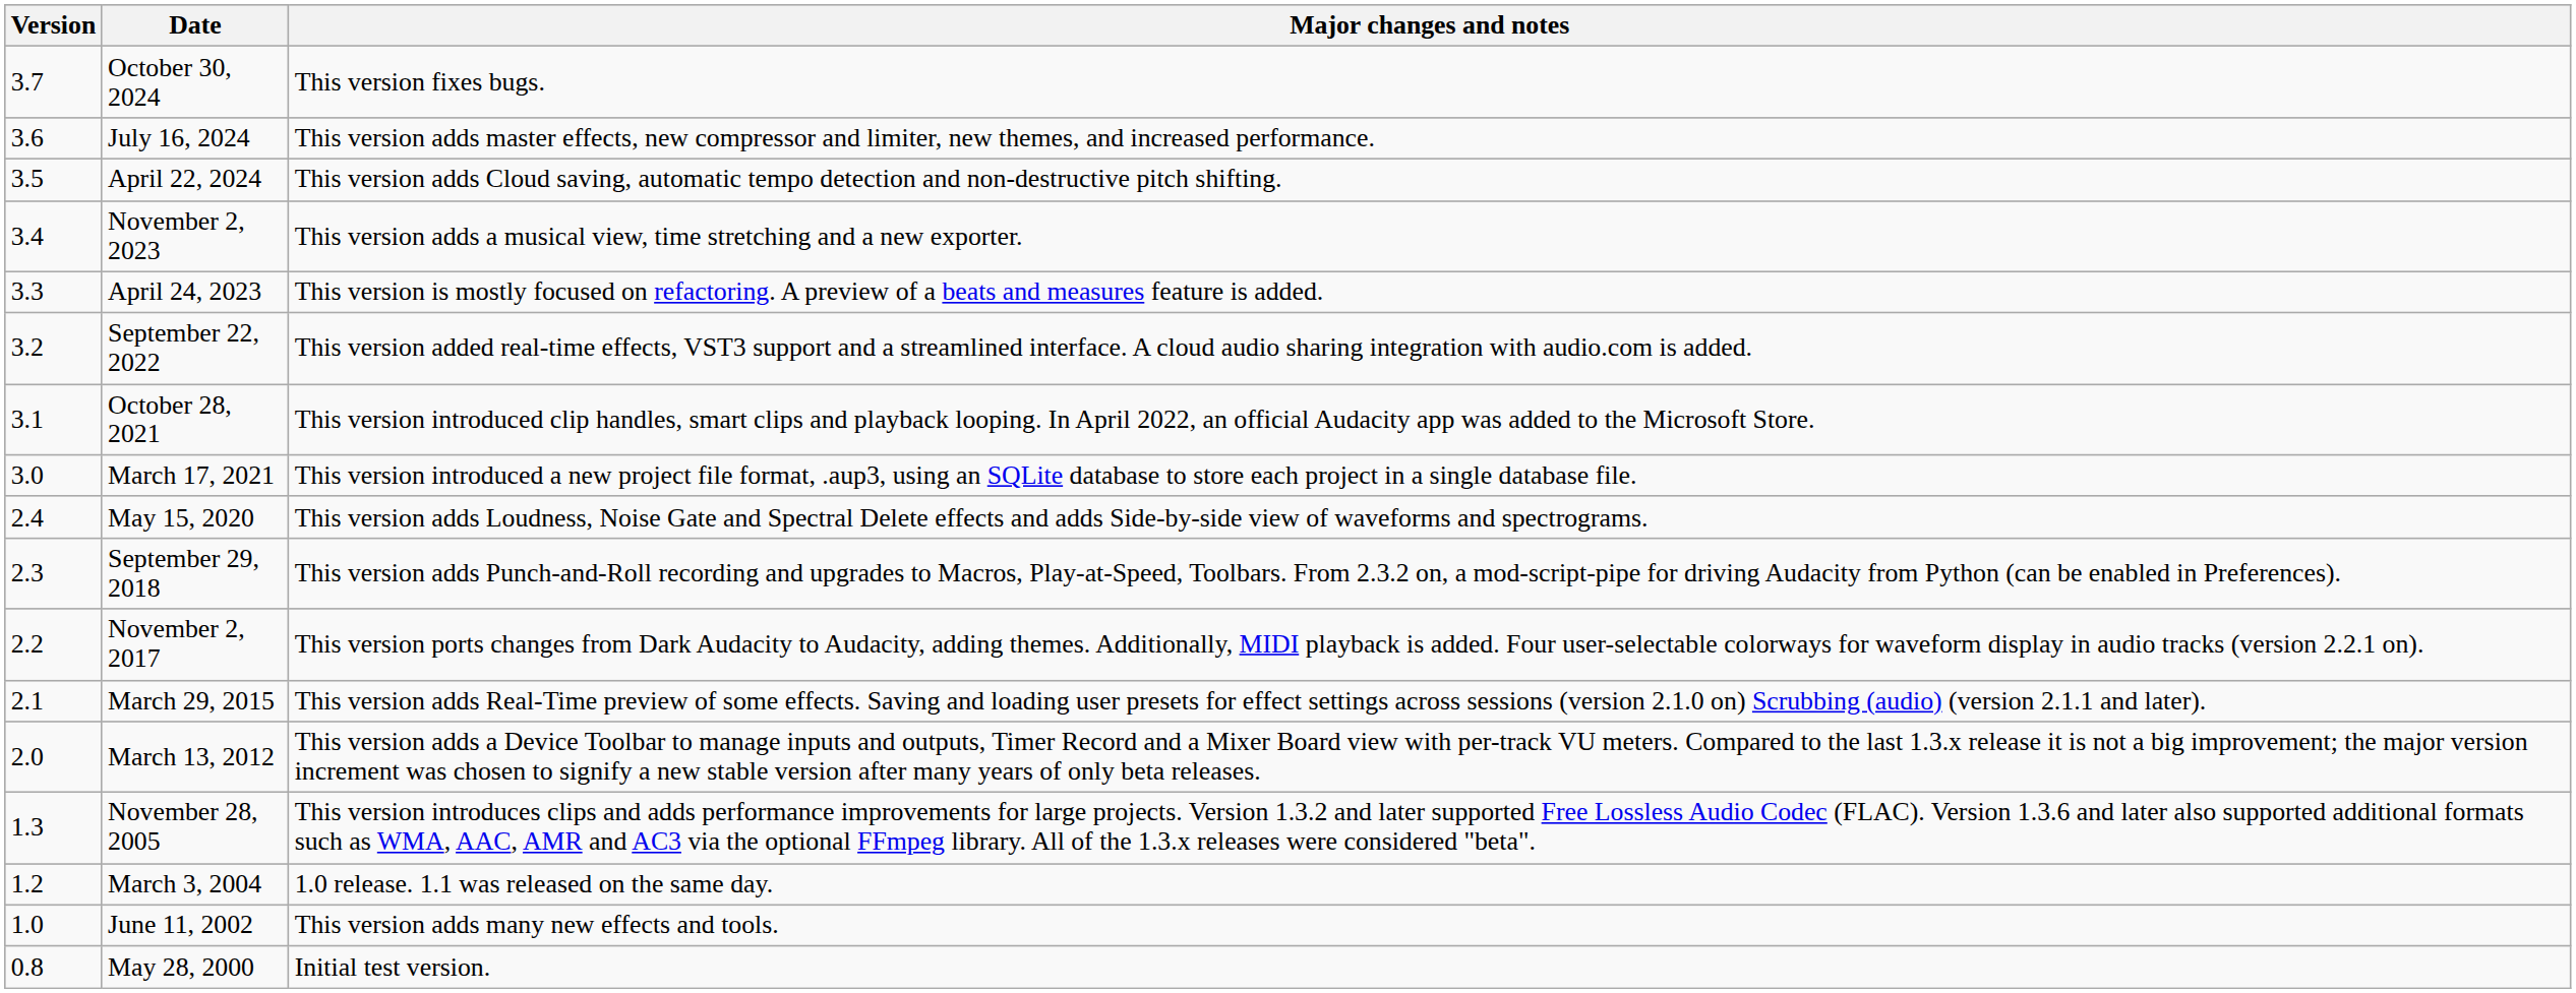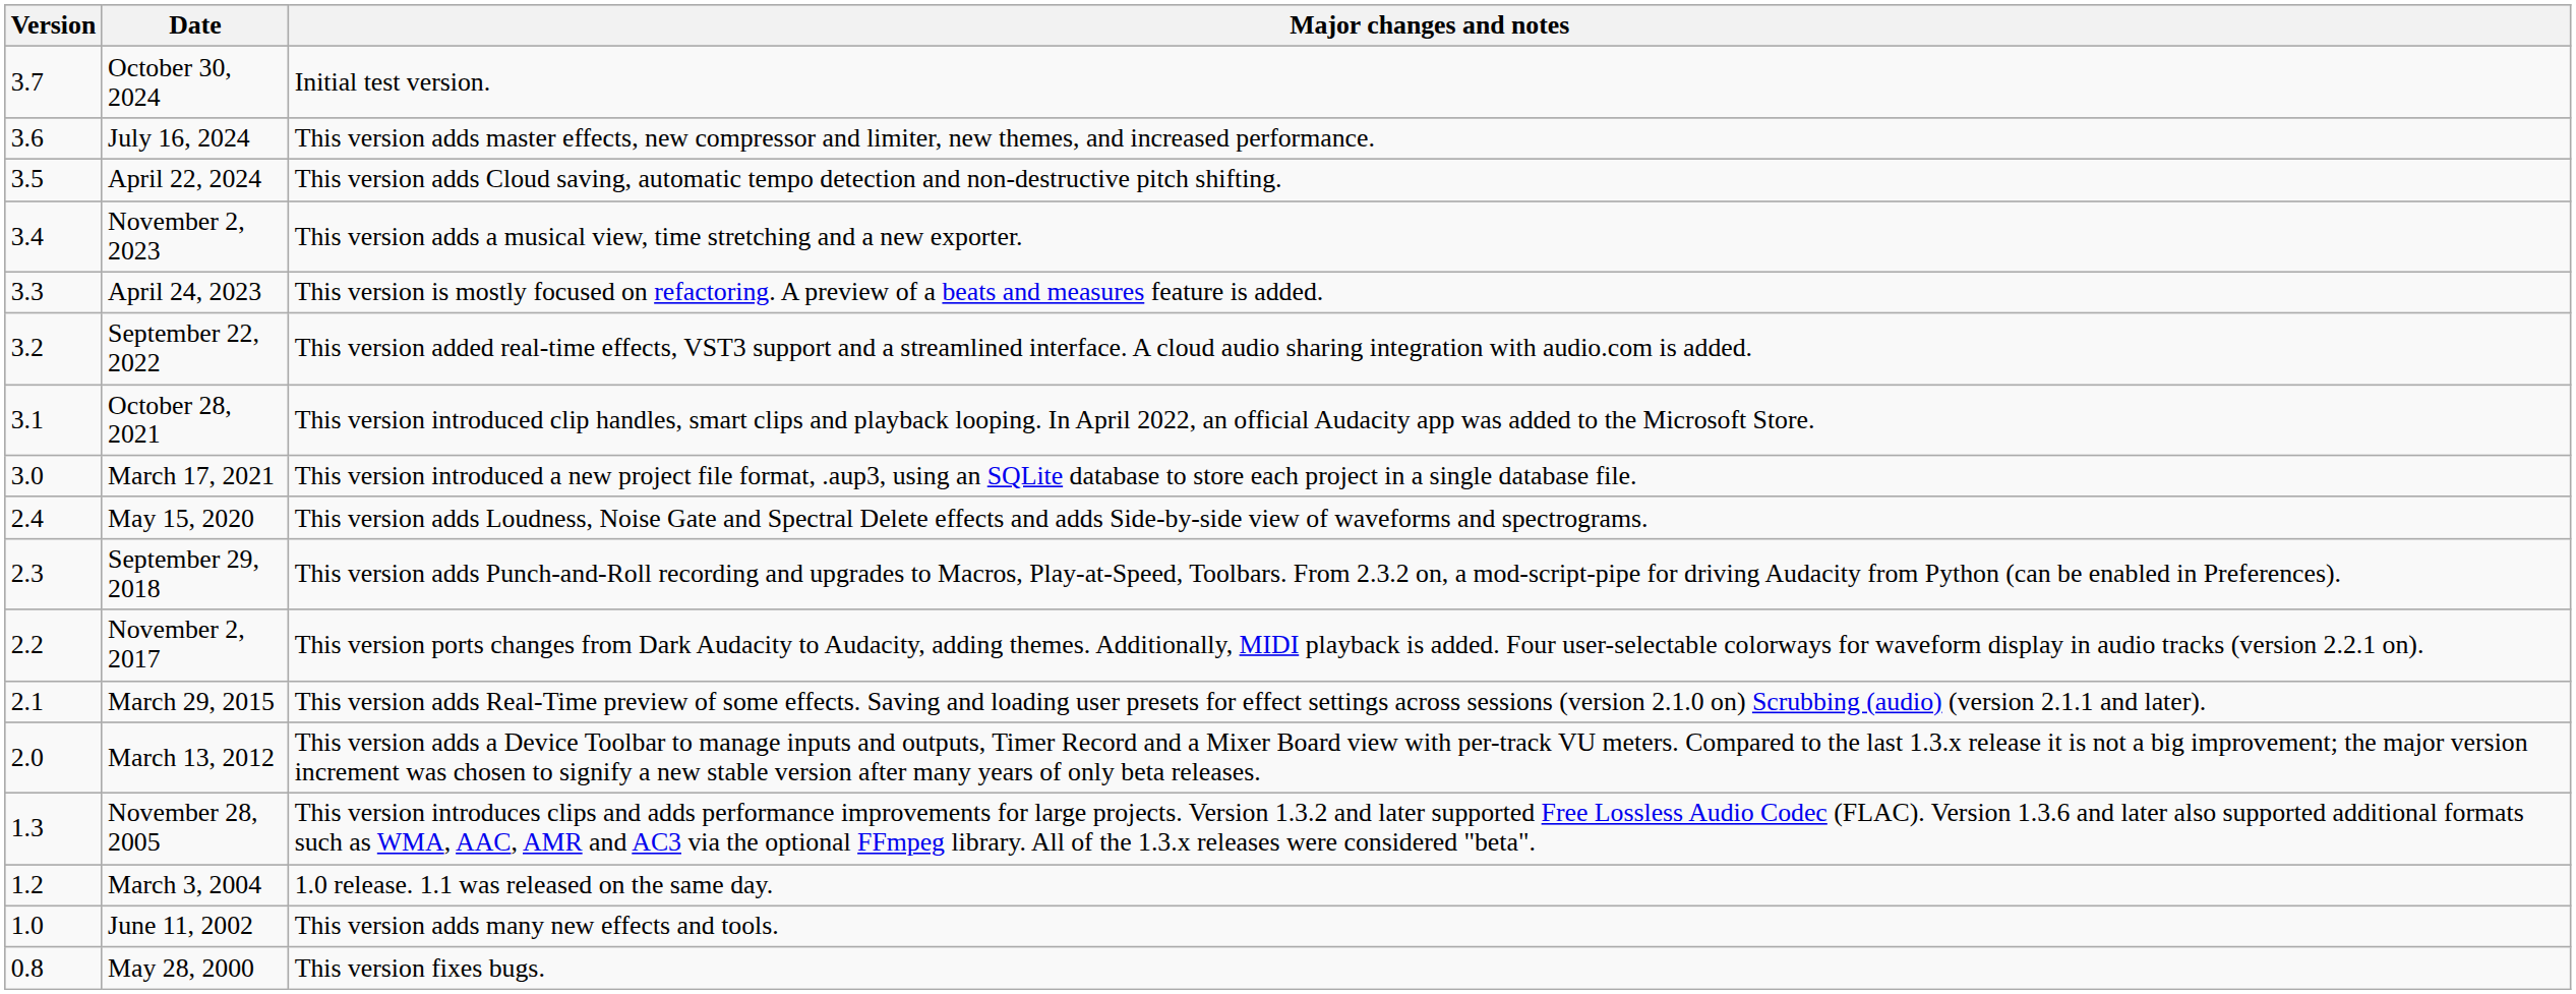October 30, 2024 | Major changes and notes: This version fixes bugs. -> Initial test version.
May 28, 2000 | Major changes and notes: Initial test version. -> This version fixes bugs.
